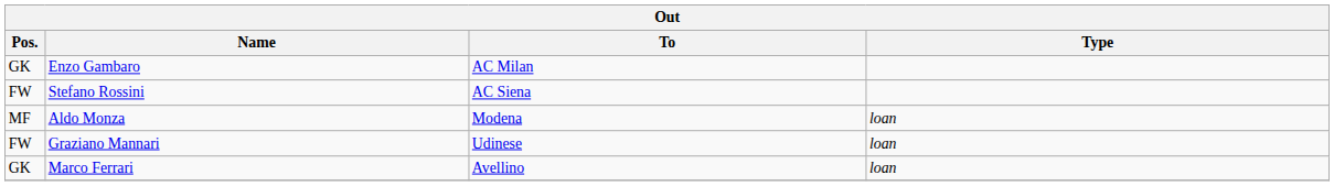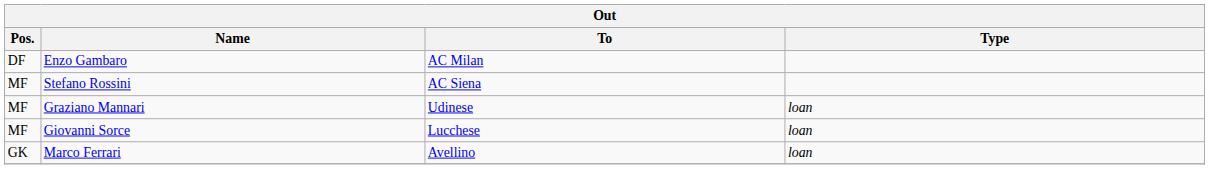Enzo Gambaro | Pos.: GK -> DF
Stefano Rossini | Pos.: FW -> MF
- row: MF | Aldo Monza | Modena | loan
Graziano Mannari | Pos.: FW -> MF
+ row: MF | Giovanni Sorce | Lucchese | loan
